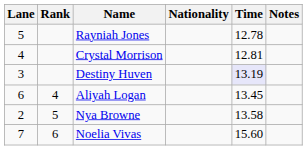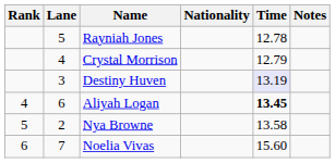columns swapped: Rank <-> Lane
Crystal Morrison | Time: 12.81 -> 12.79
Aliyah Logan | Time: normal -> bold
